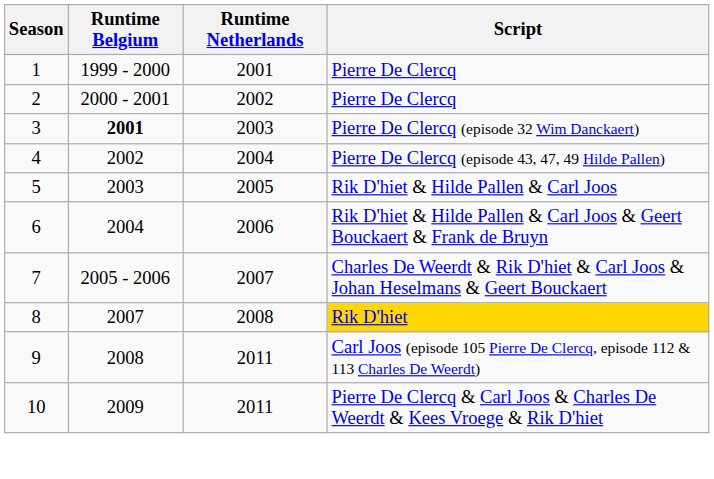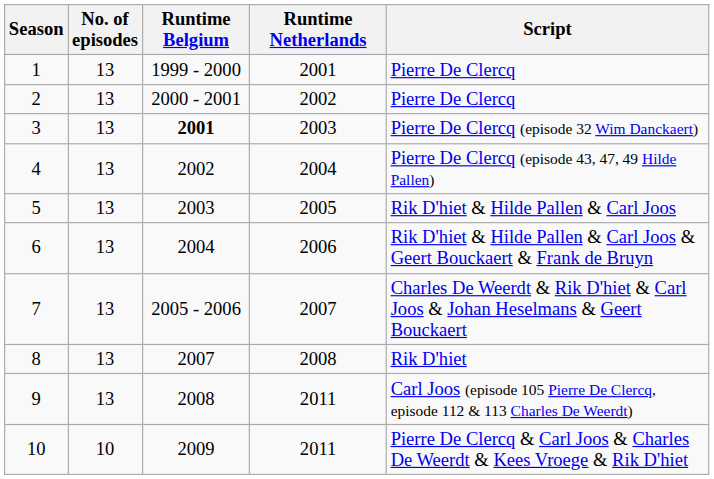+ column: No. of episodes | 13 | 13 | 13 | 13 | 13 | 13 | 13 | 13 | 13 | 10
8 | Script: gold background -> no background
